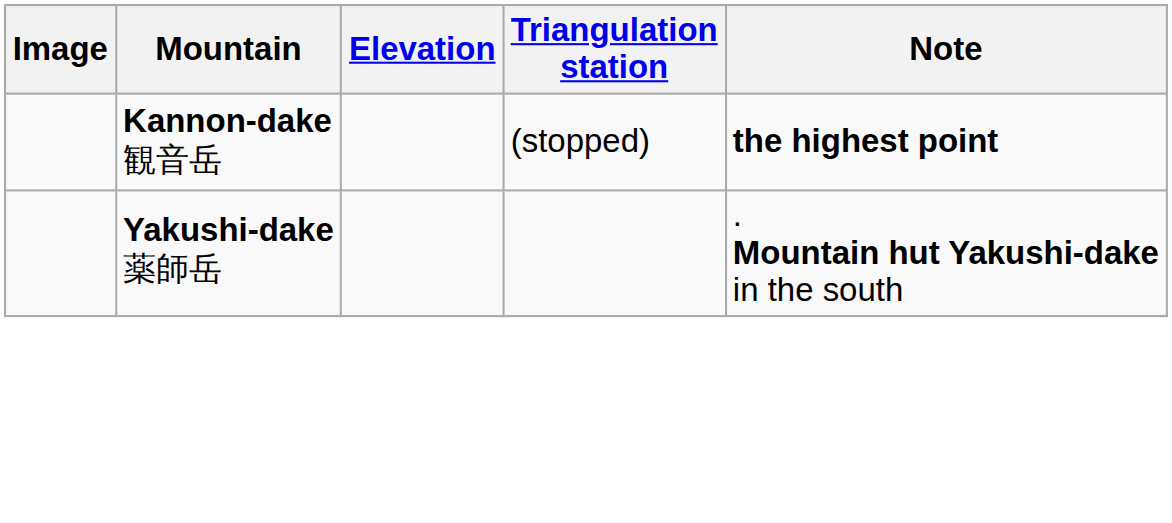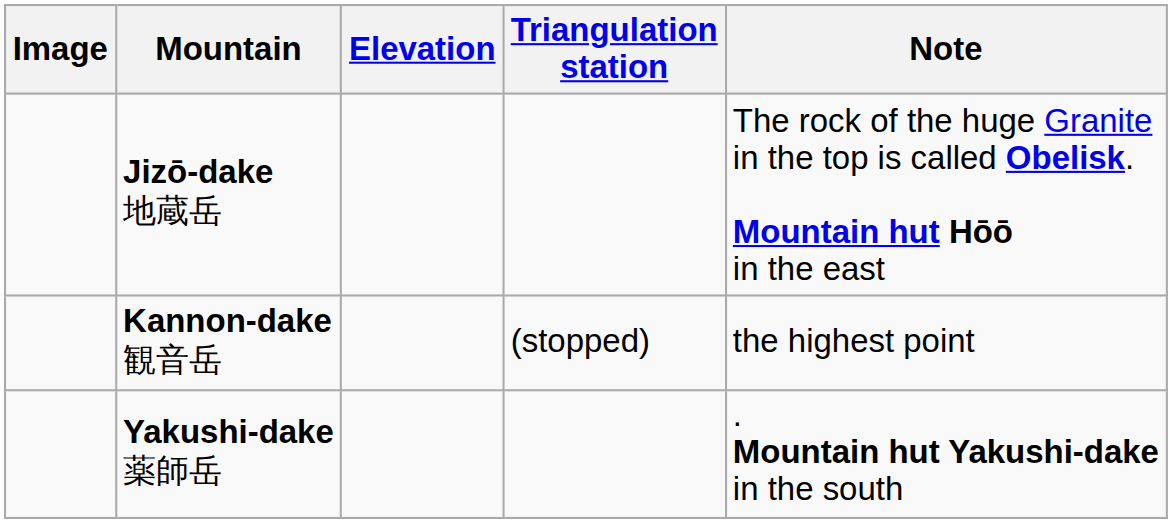+ row: Jizō-dake 地蔵岳 | The rock of the huge Granite in the top is called Obelisk. Mountain hut Hōō in the east
Kannon-dake 観音岳 | Note: bold -> normal
